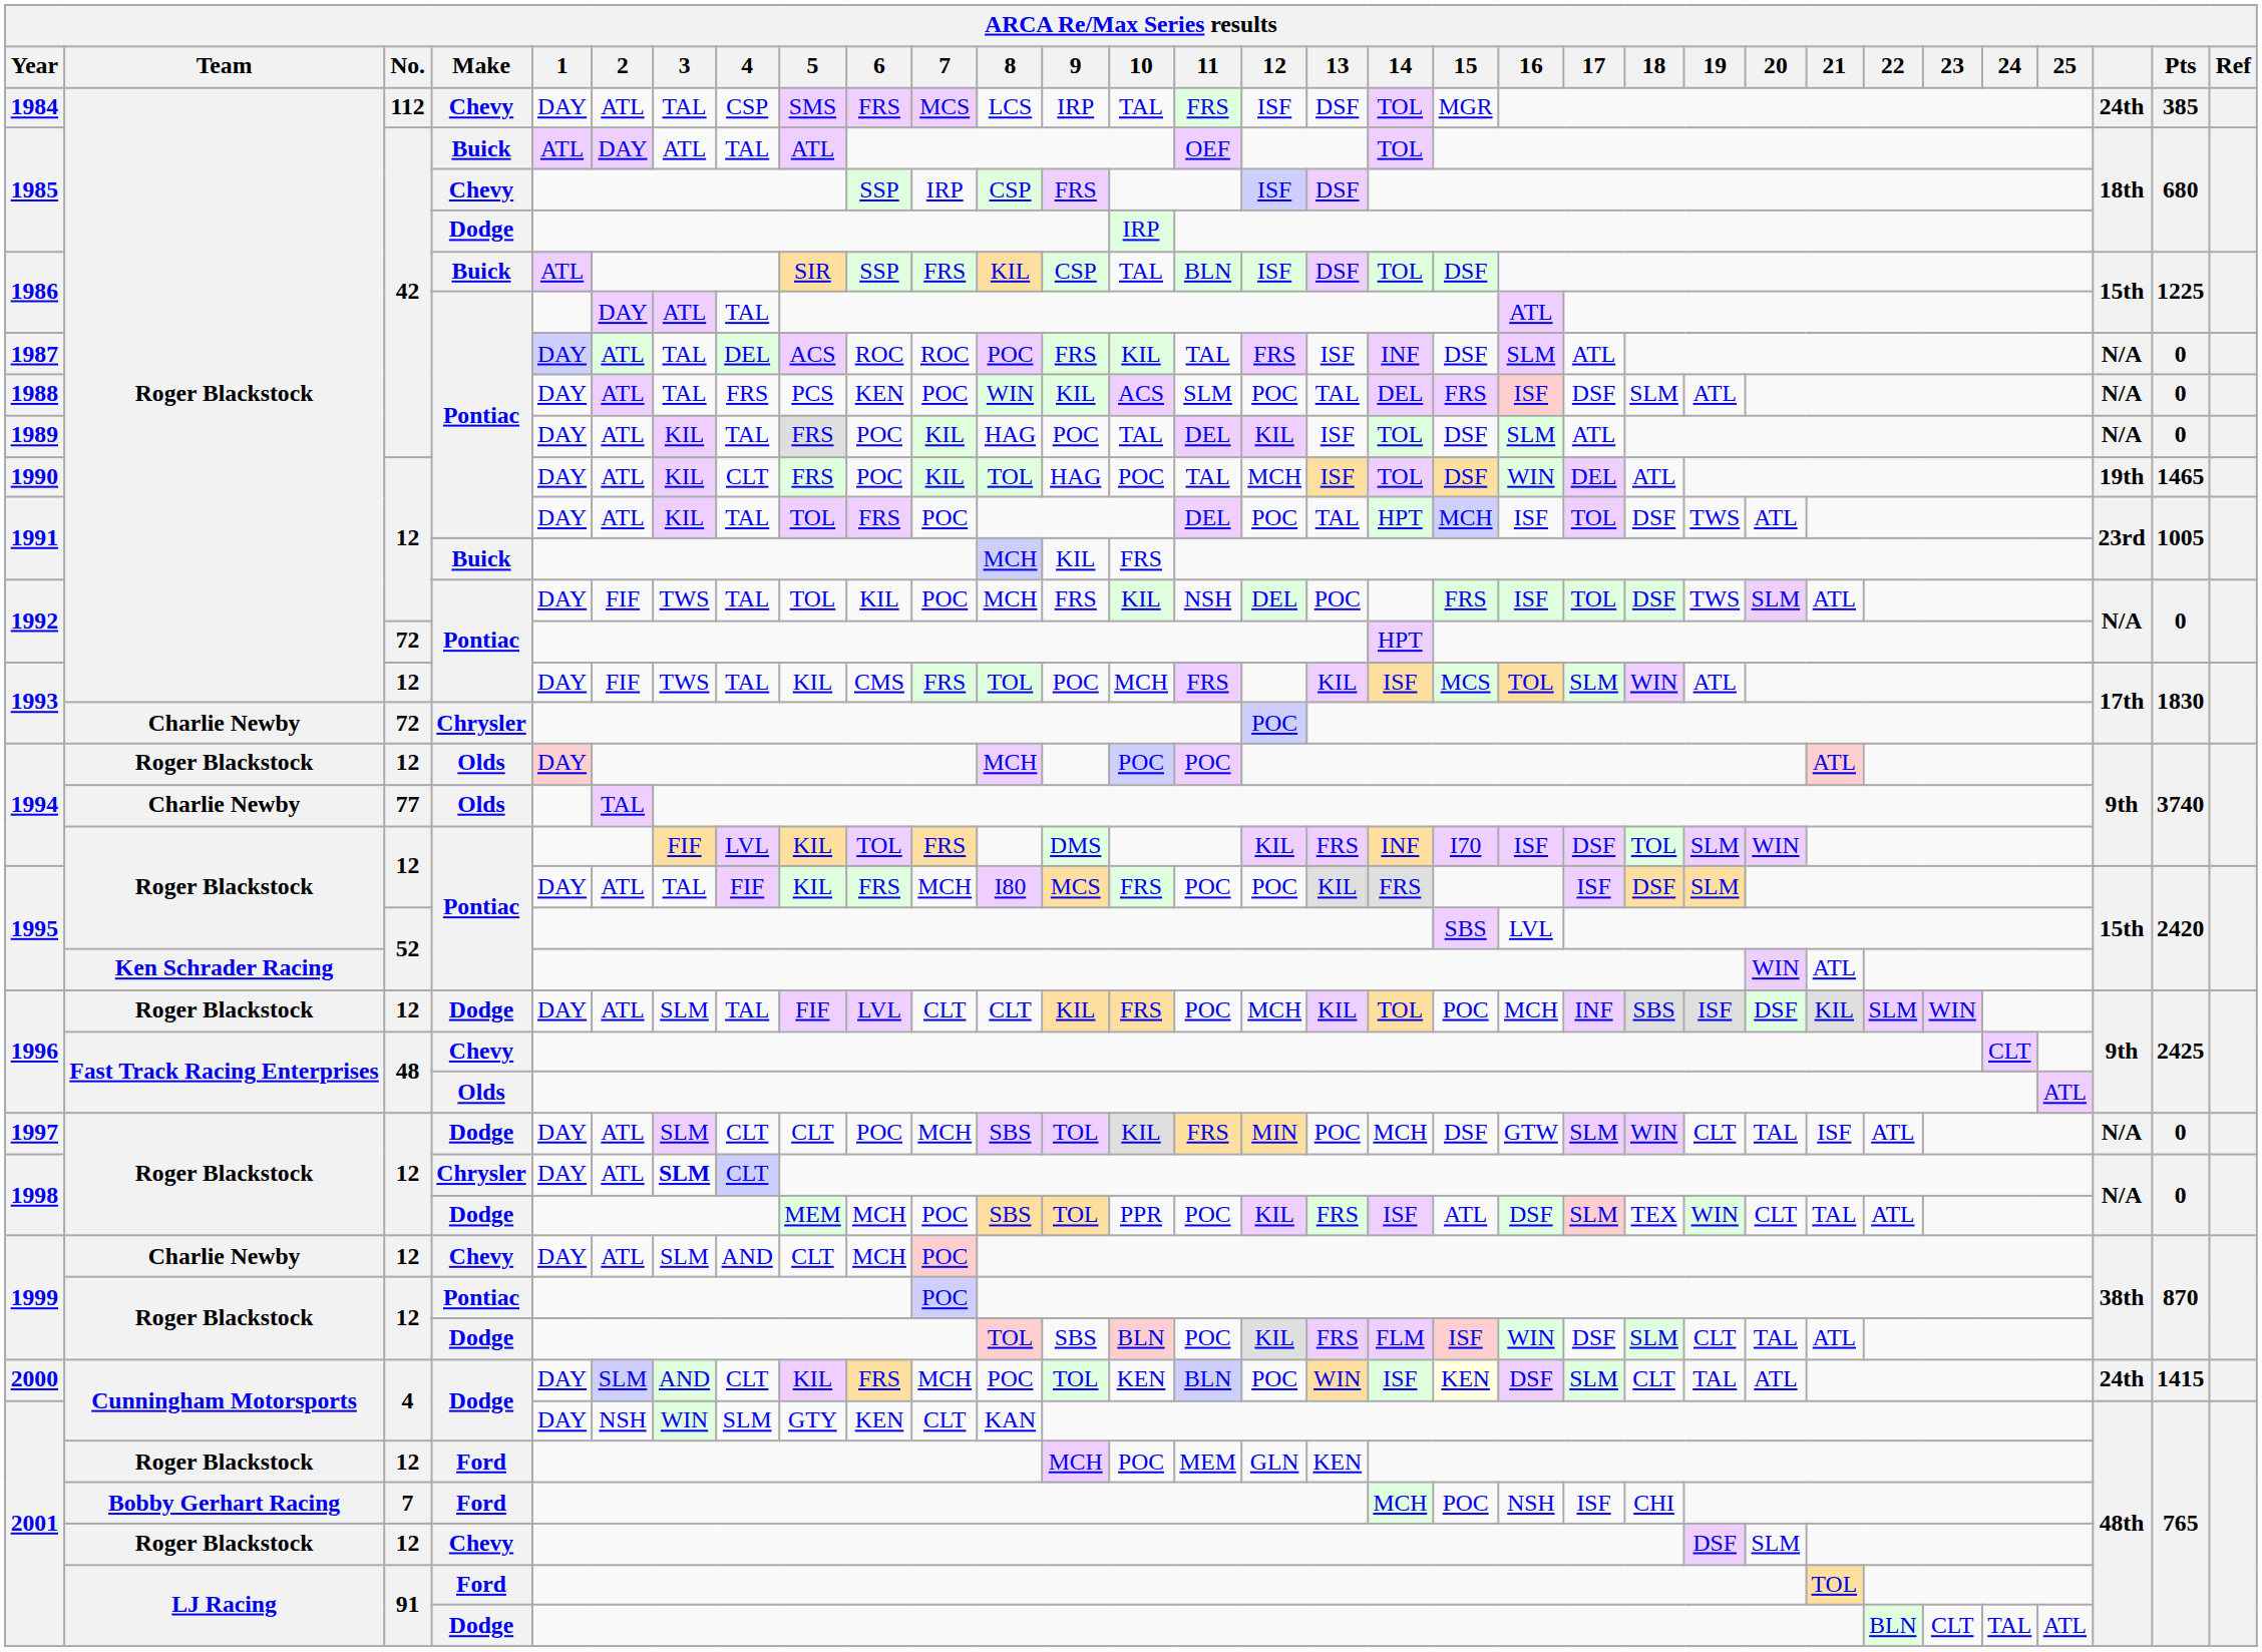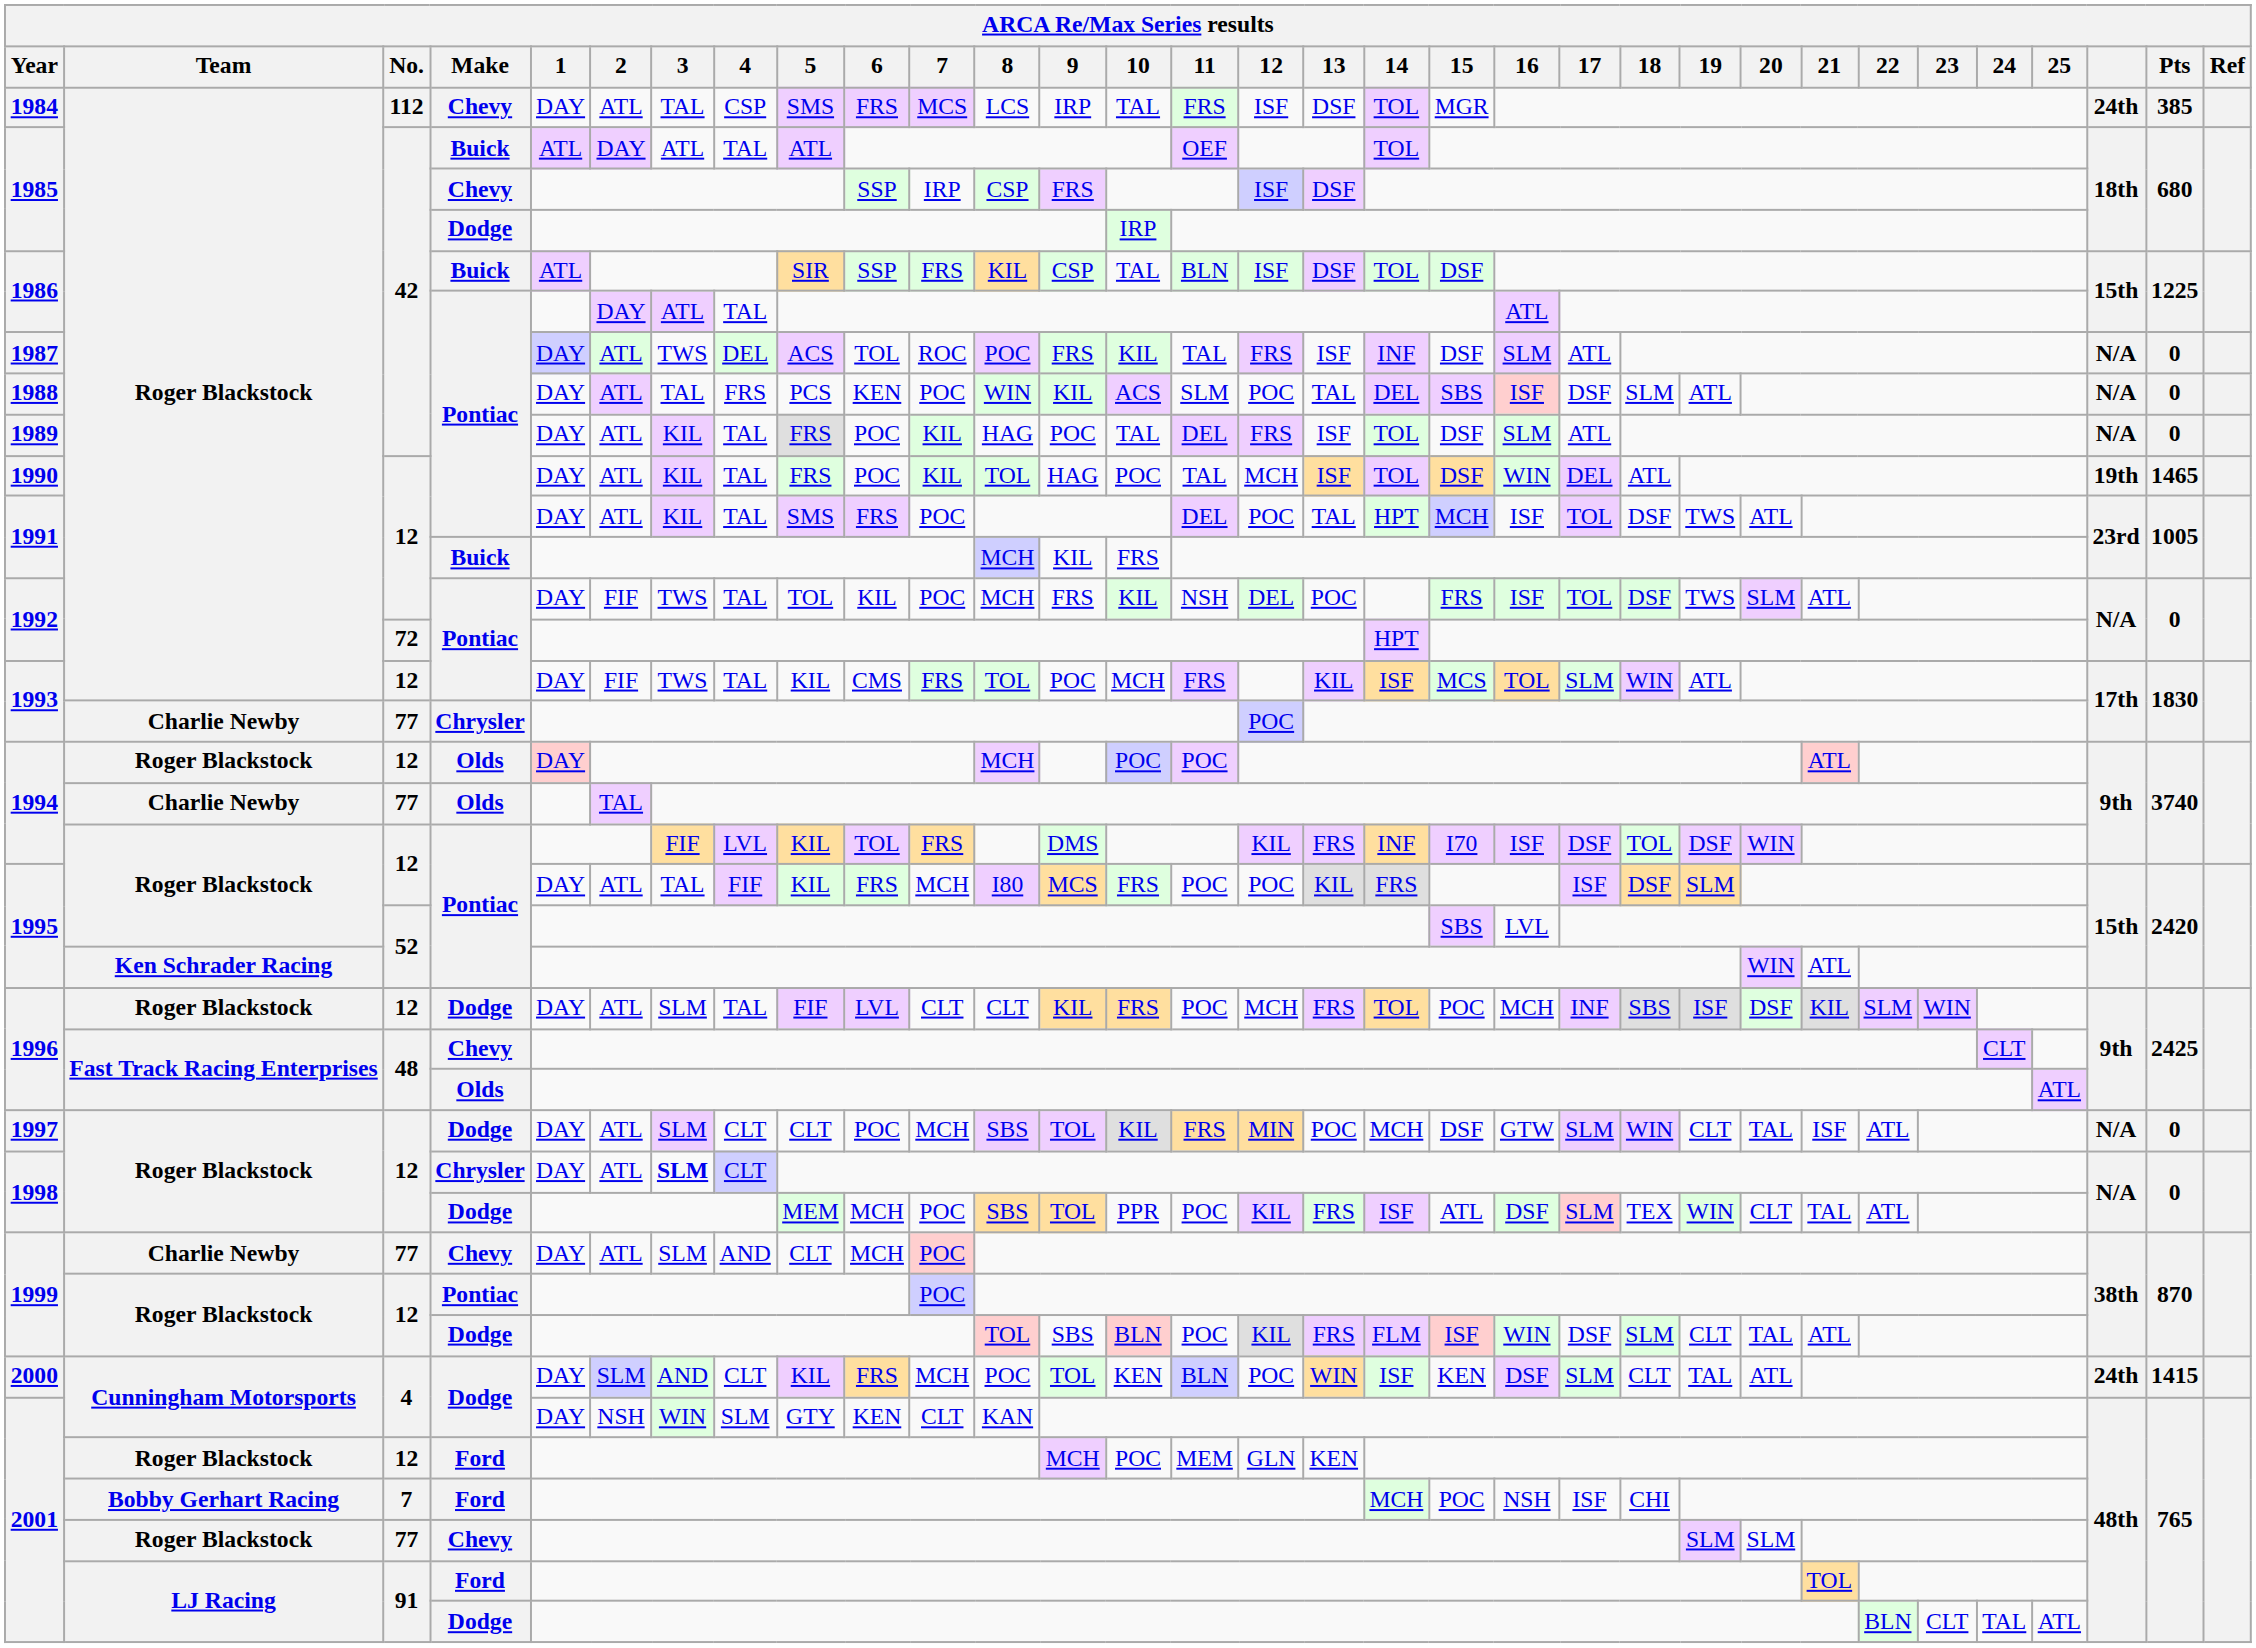1987 | 3: TAL -> TWS
1987 | 6: ROC -> TOL
1988 | 15: FRS -> SBS
1989 | 12: KIL -> FRS
1990 | 4: CLT -> TAL
1991 / Pontiac | 5: TOL -> SMS
1993 / Chrysler | No.: 72 -> 77
1994 / Pontiac | 19: SLM -> DSF
1996 / Dodge | 13: KIL -> FRS
1999 / Chevy | No.: 12 -> 77
2000 | 15: lightyellow background -> no background
2001 / Chevy | No.: 12 -> 77
2001 / Chevy | 19: DSF -> SLM
